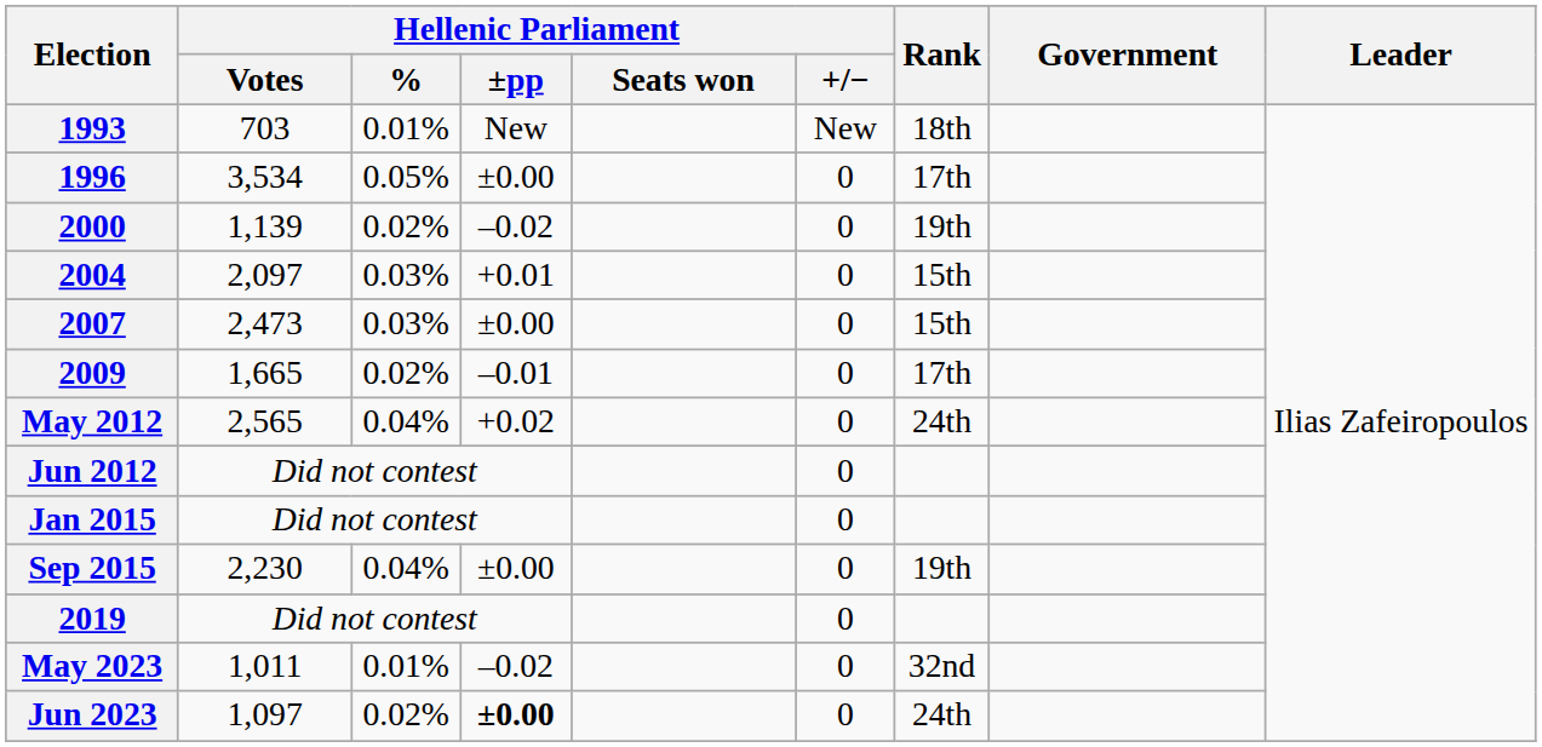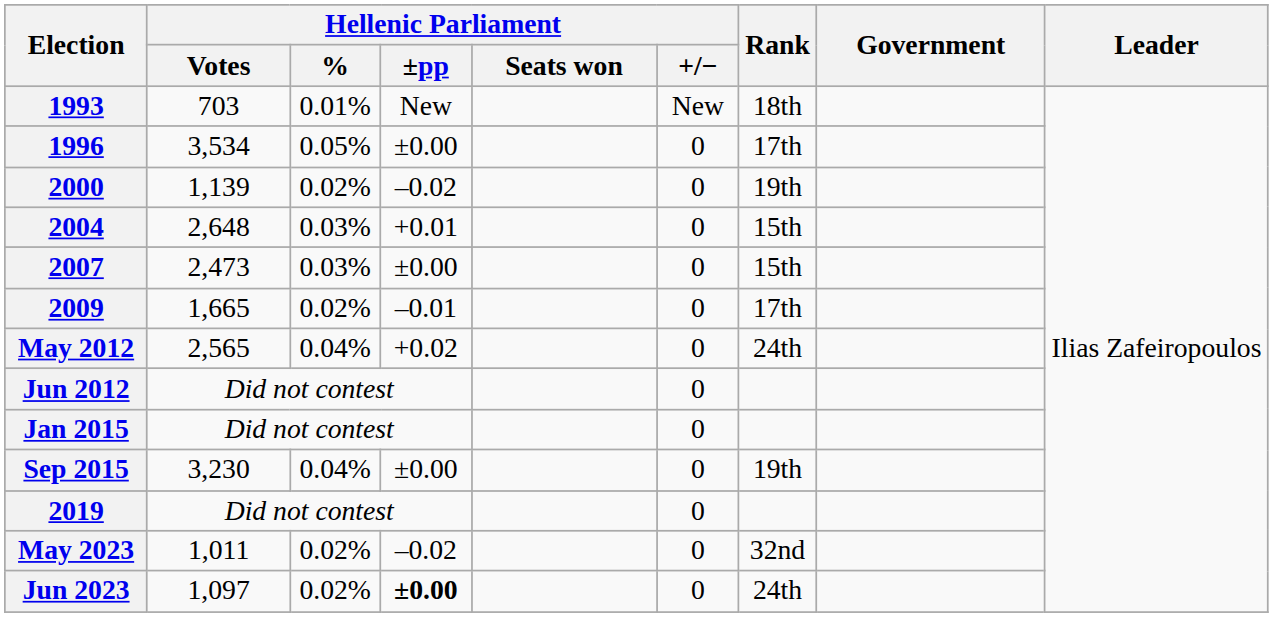2004 | Hellenic Parliament / Votes: 2,097 -> 2,648
Sep 2015 | Hellenic Parliament / Votes: 2,230 -> 3,230
May 2023 | Hellenic Parliament / %: 0.01% -> 0.02%
